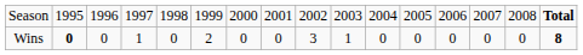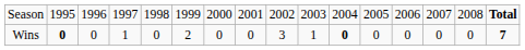Wins | column 11: normal -> bold
Wins | column 16: 8 -> 7
